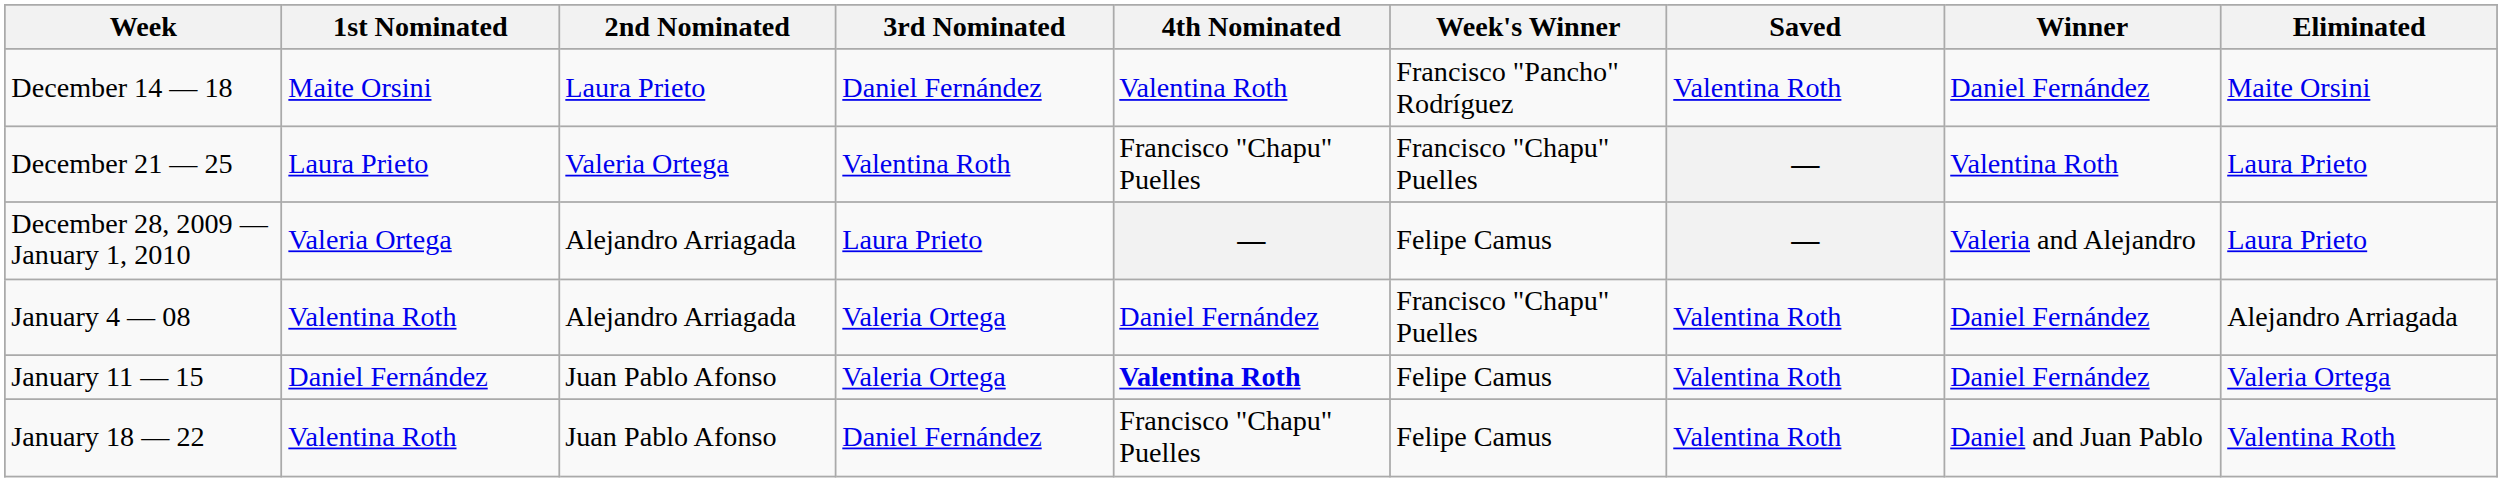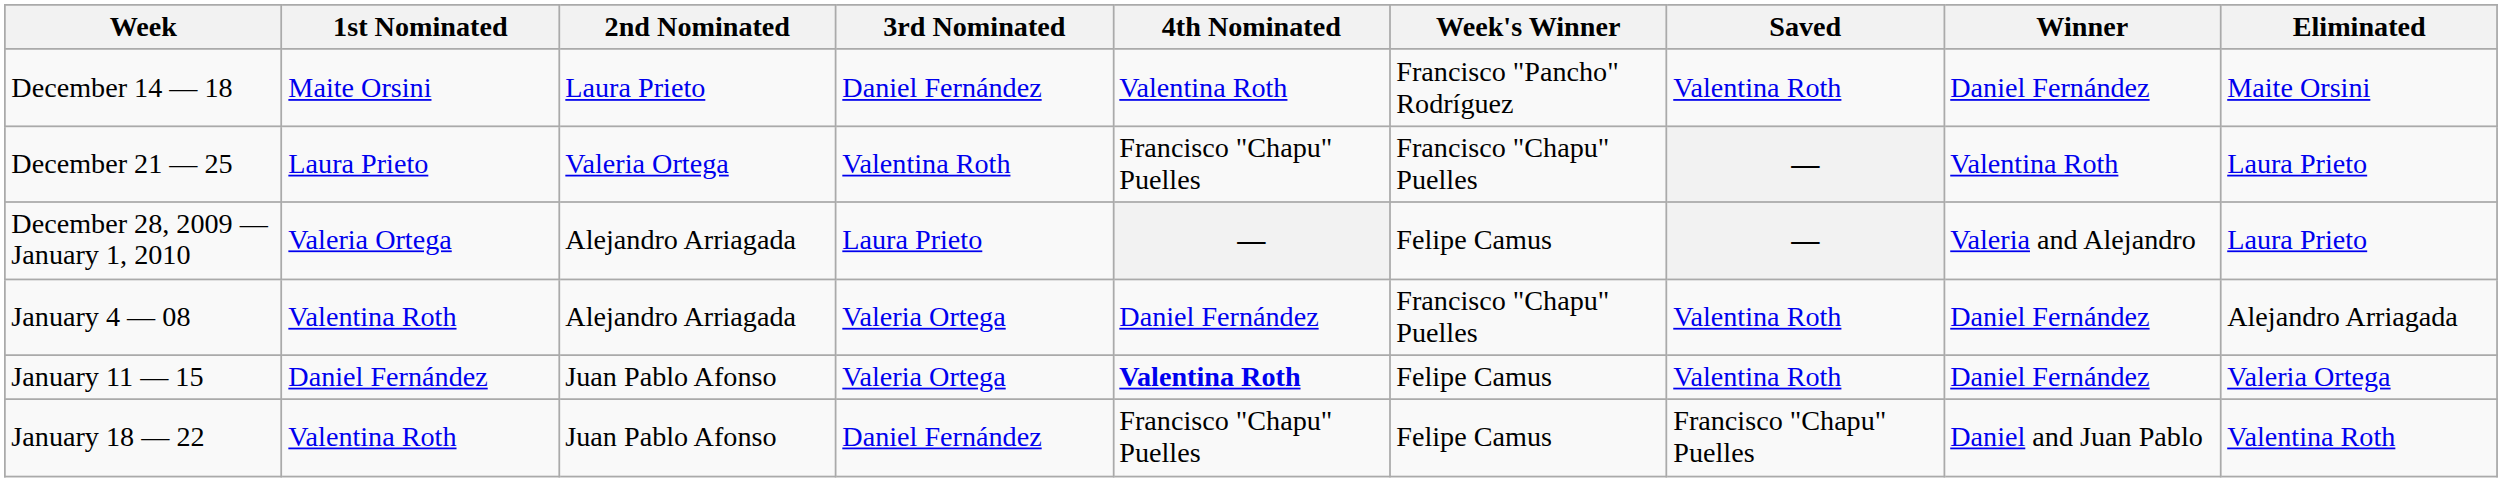January 18 — 22 | Saved: Valentina Roth -> Francisco "Chapu" Puelles
